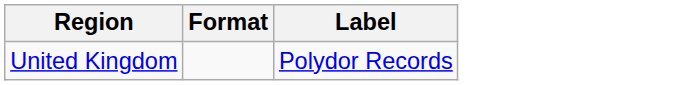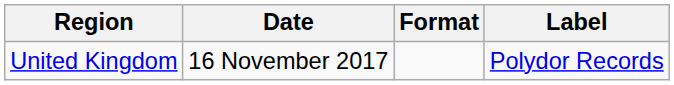+ column: Date | 16 November 2017
